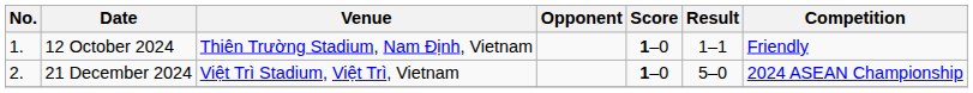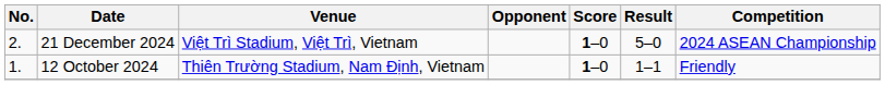rows swapped: 12 October 2024 <-> 21 December 2024
